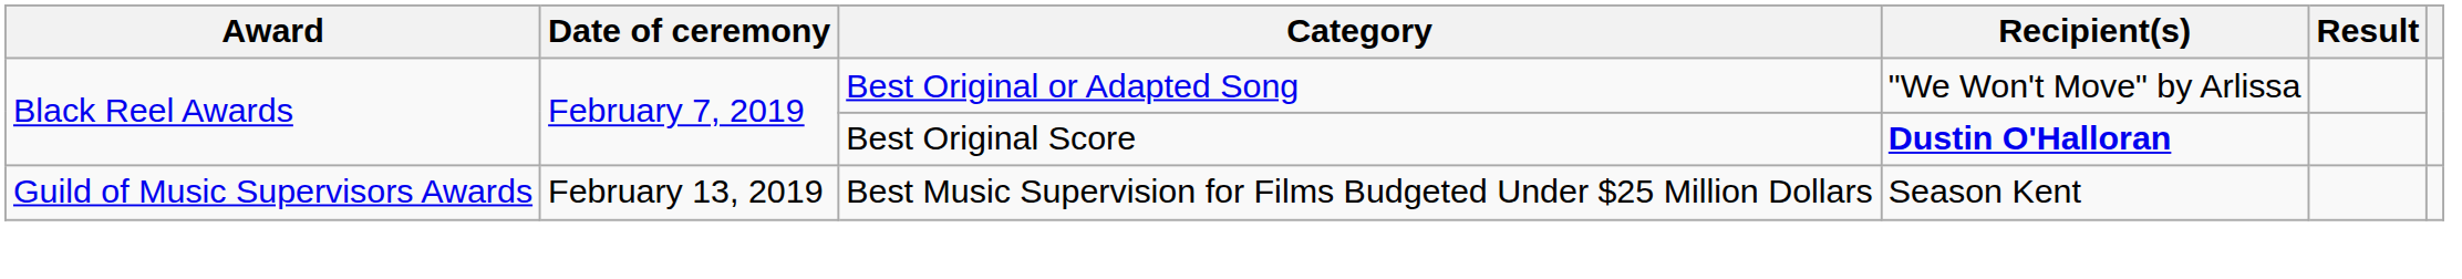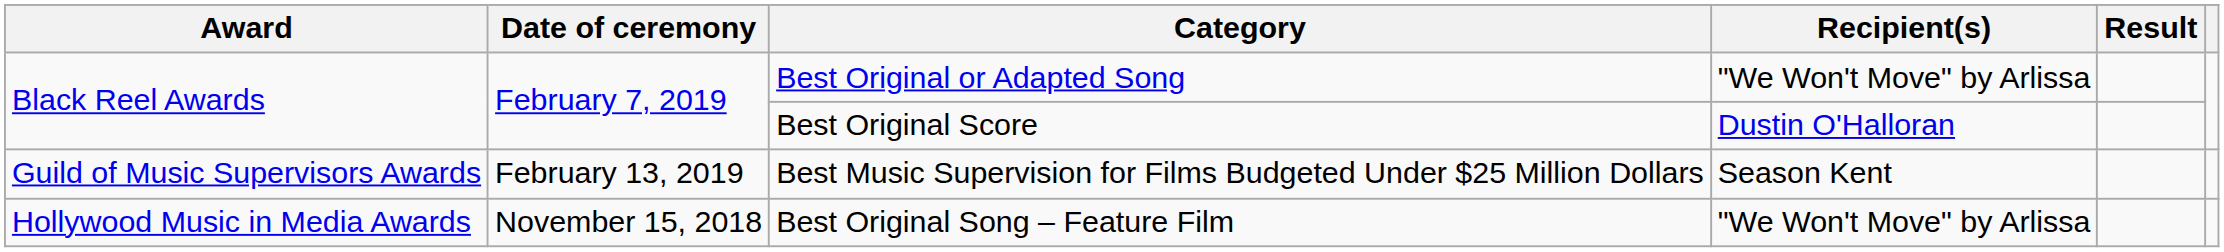Best Original Score | Recipient(s): bold -> normal
+ row: Hollywood Music in Media Awards | November 15, 2018 | Best Original Song – Feature Film | "We Won't Move" by Arlissa
